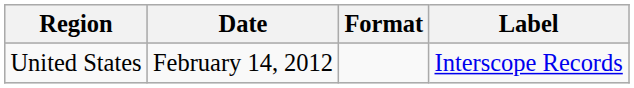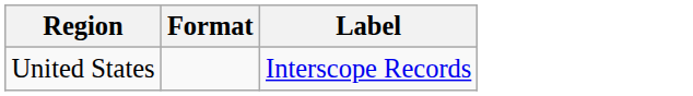- column: Date | February 14, 2012
